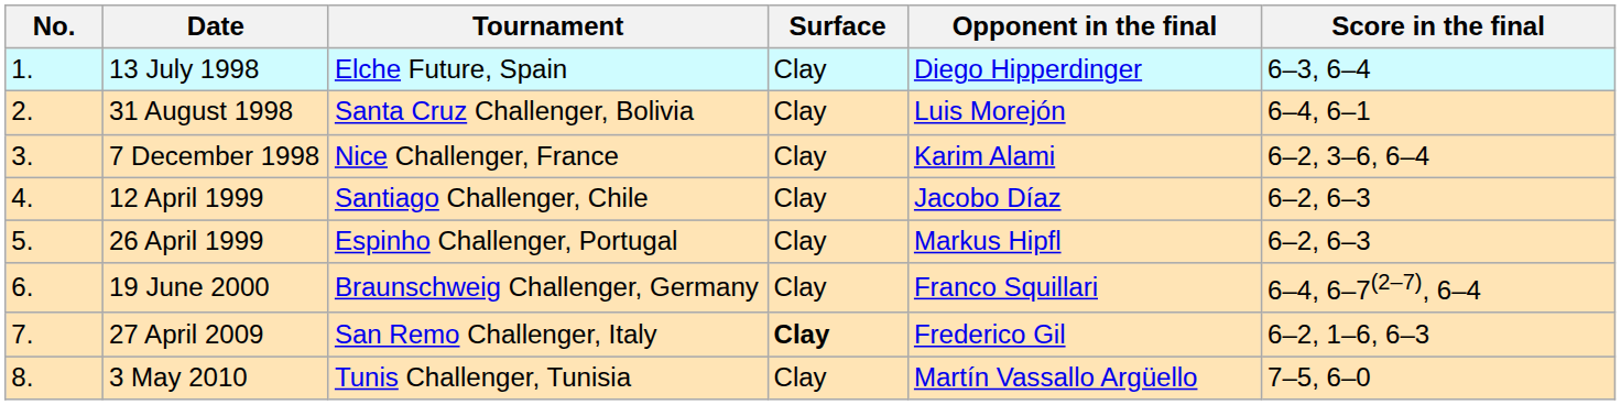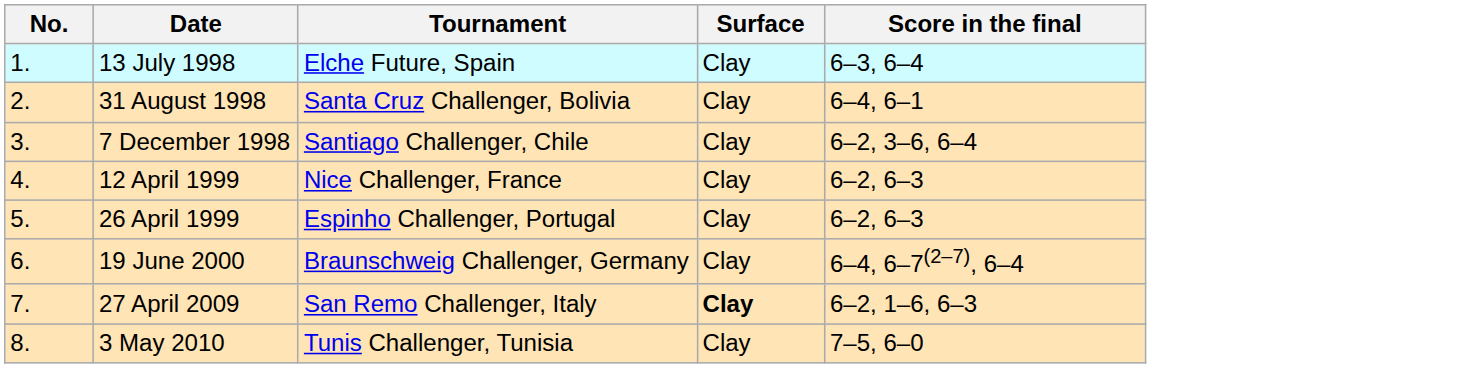- column: Opponent in the final | Diego Hipperdinger | Luis Morejón | Karim Alami | Jacobo Díaz | Markus Hipfl | Franco Squillari | Frederico Gil | Martín Vassallo Argüello
7 December 1998 | Tournament: Nice Challenger, France -> Santiago Challenger, Chile
12 April 1999 | Tournament: Santiago Challenger, Chile -> Nice Challenger, France
